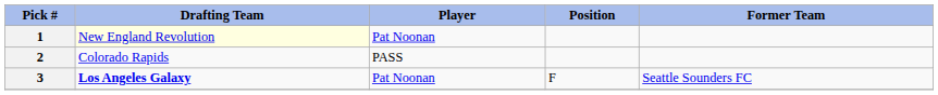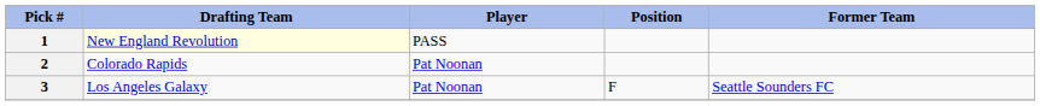1 | Player: Pat Noonan -> PASS
2 | Player: PASS -> Pat Noonan
3 | Drafting Team: bold -> normal
